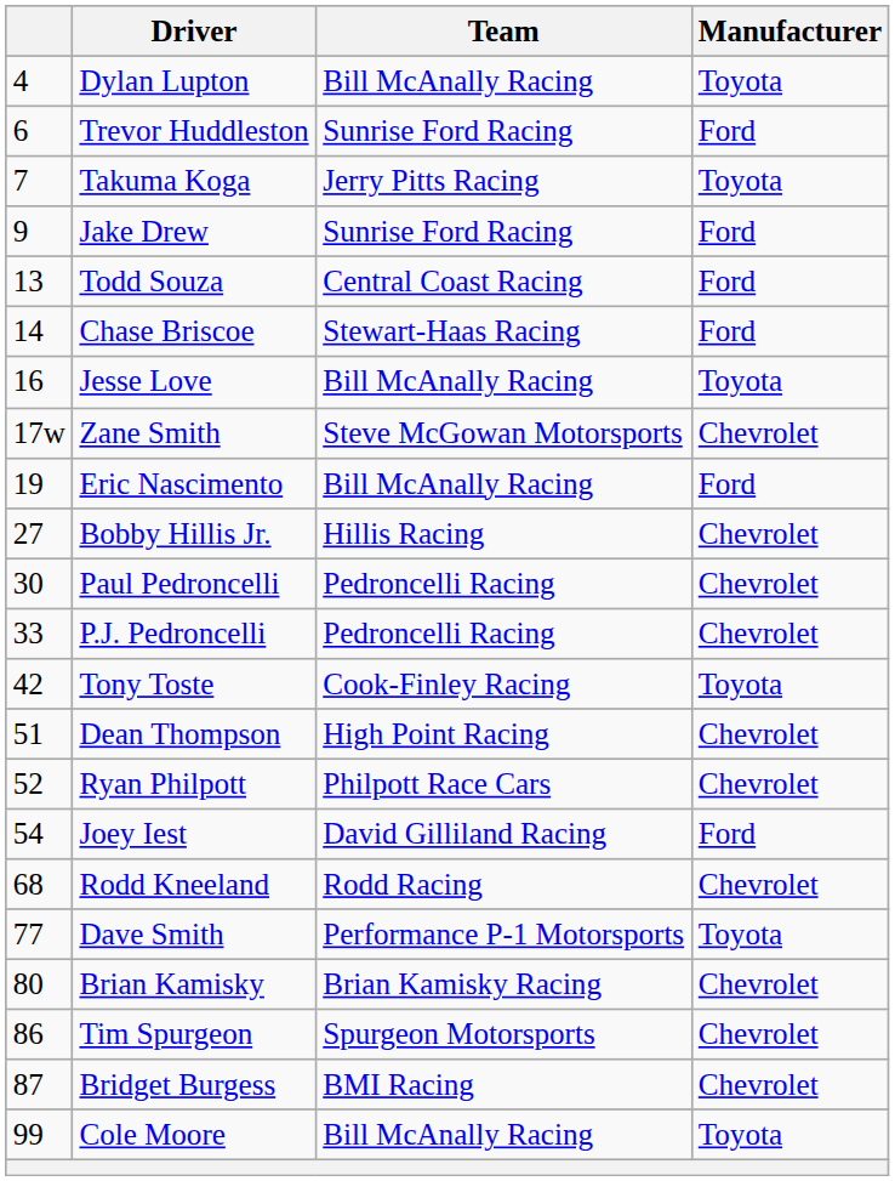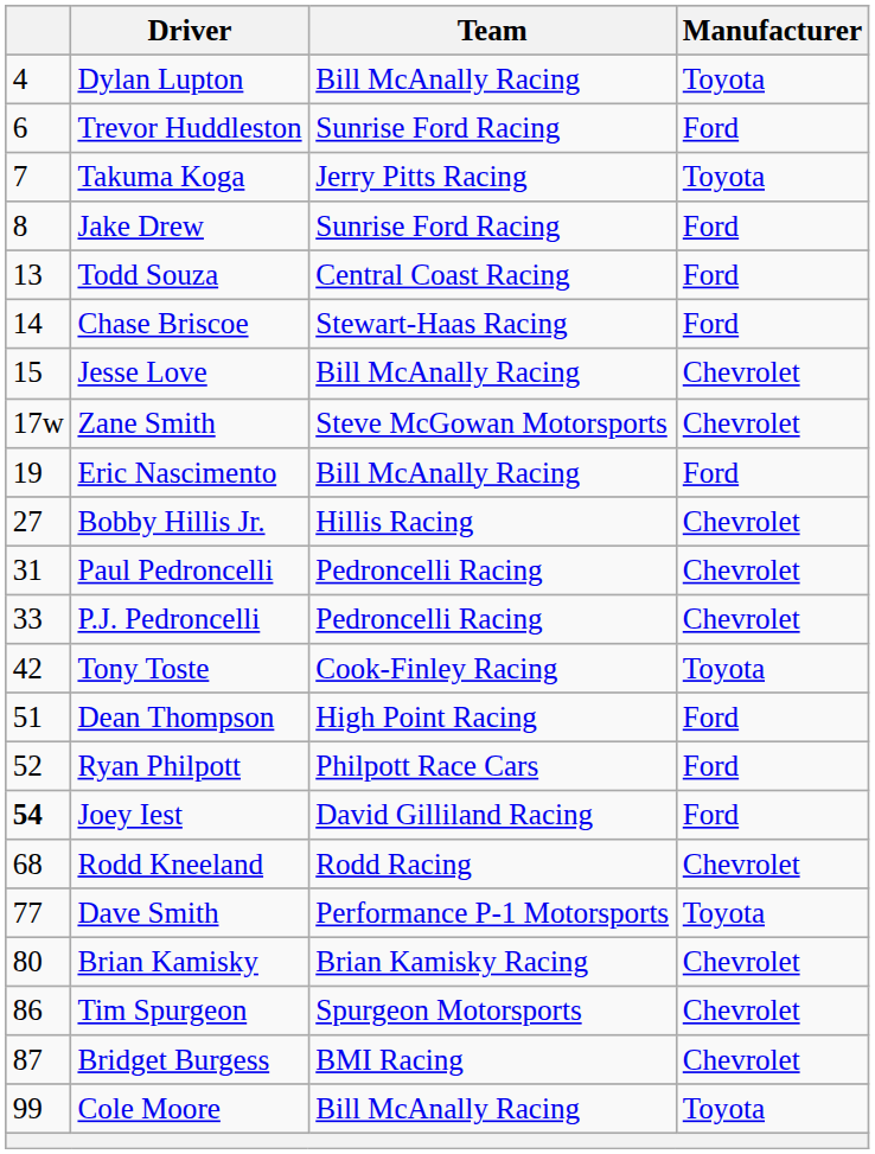Jake Drew | column 1: 9 -> 8
Jesse Love | column 1: 16 -> 15
Jesse Love | Manufacturer: Toyota -> Chevrolet
Paul Pedroncelli | column 1: 30 -> 31
Dean Thompson | Manufacturer: Chevrolet -> Ford
Ryan Philpott | Manufacturer: Chevrolet -> Ford
Joey Iest | column 1: normal -> bold
